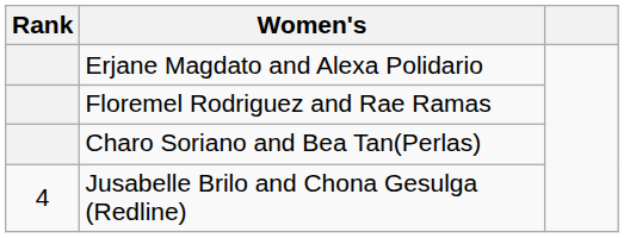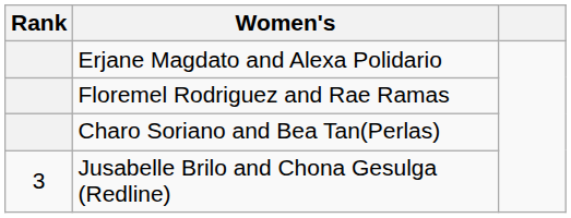Jusabelle Brilo and Chona Gesulga (Redline) | Rank: 4 -> 3
